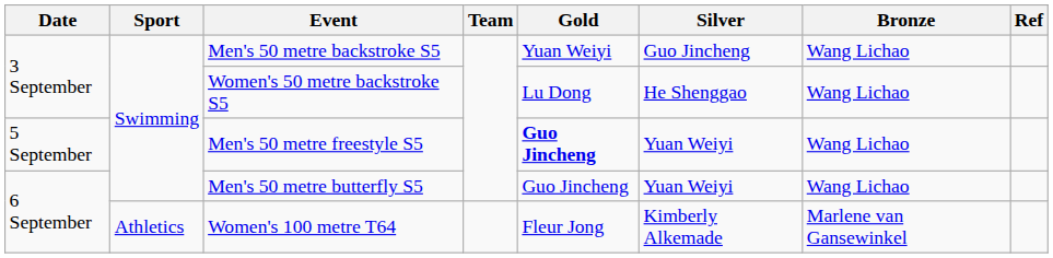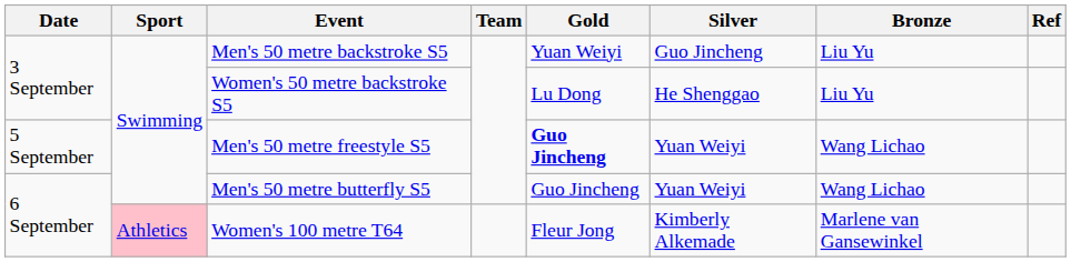Men's 50 metre backstroke S5 | Bronze: Wang Lichao -> Liu Yu
Women's 50 metre backstroke S5 | Bronze: Wang Lichao -> Liu Yu
Women's 100 metre T64 | Sport: no background -> pink background
